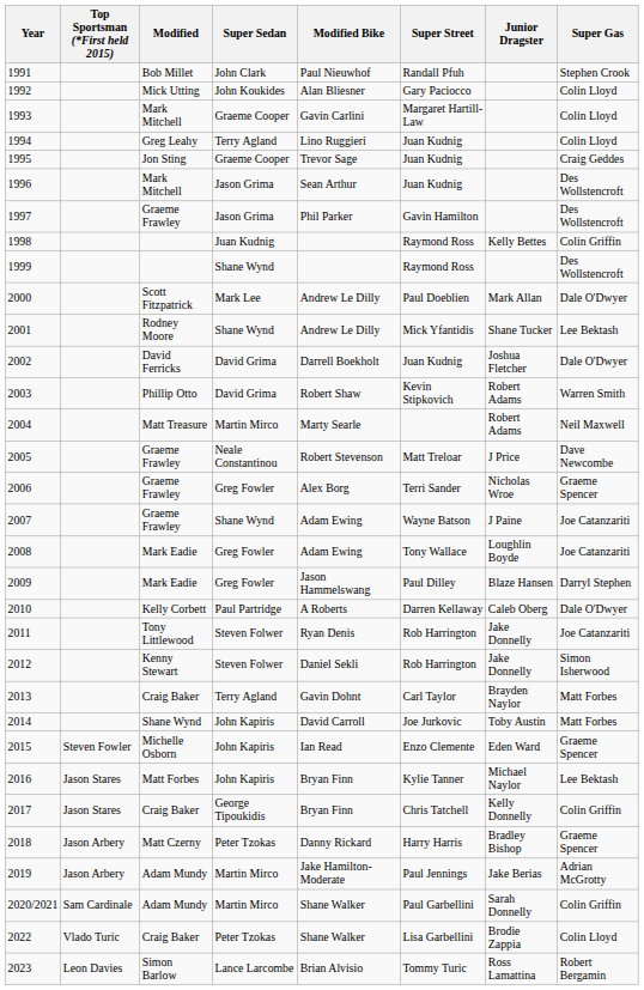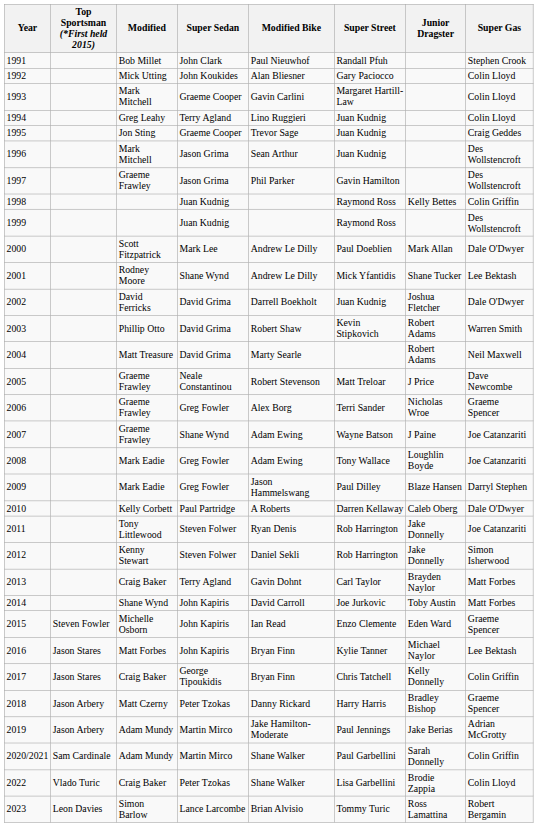1999 | Super Sedan: Shane Wynd -> Juan Kudnig
2004 | Super Sedan: Martin Mirco -> David Grima
